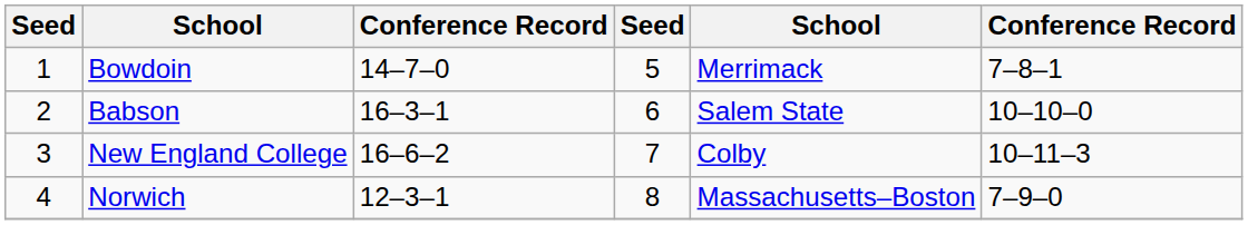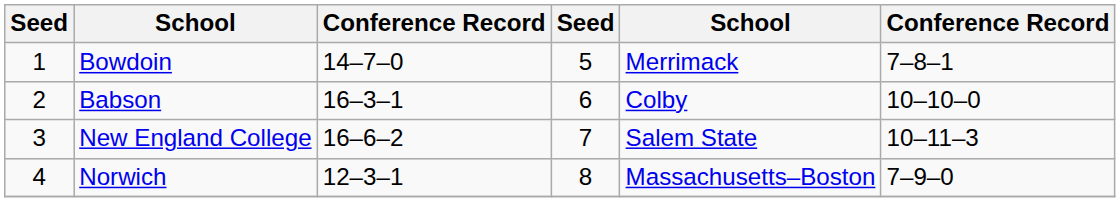Babson | column 5: Salem State -> Colby
New England College | column 5: Colby -> Salem State
